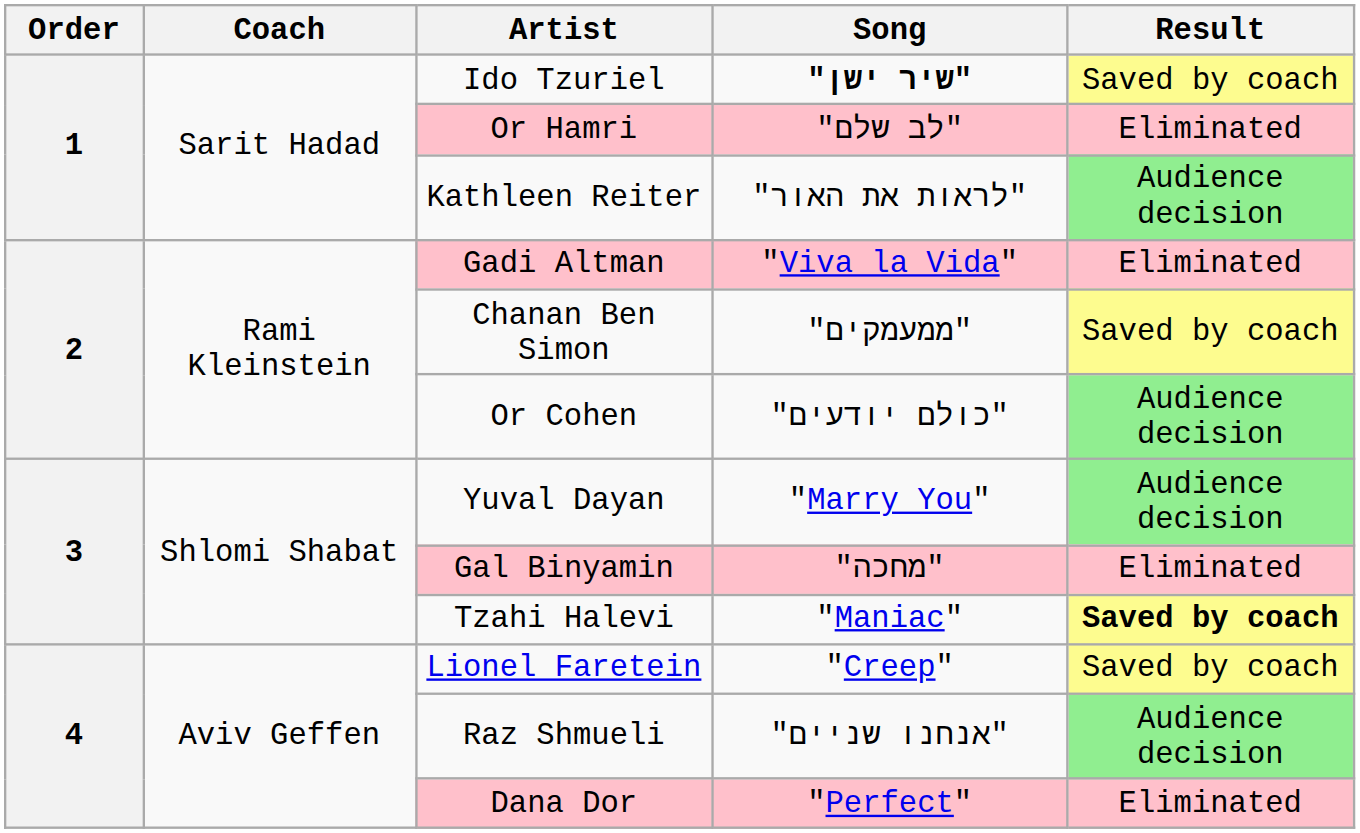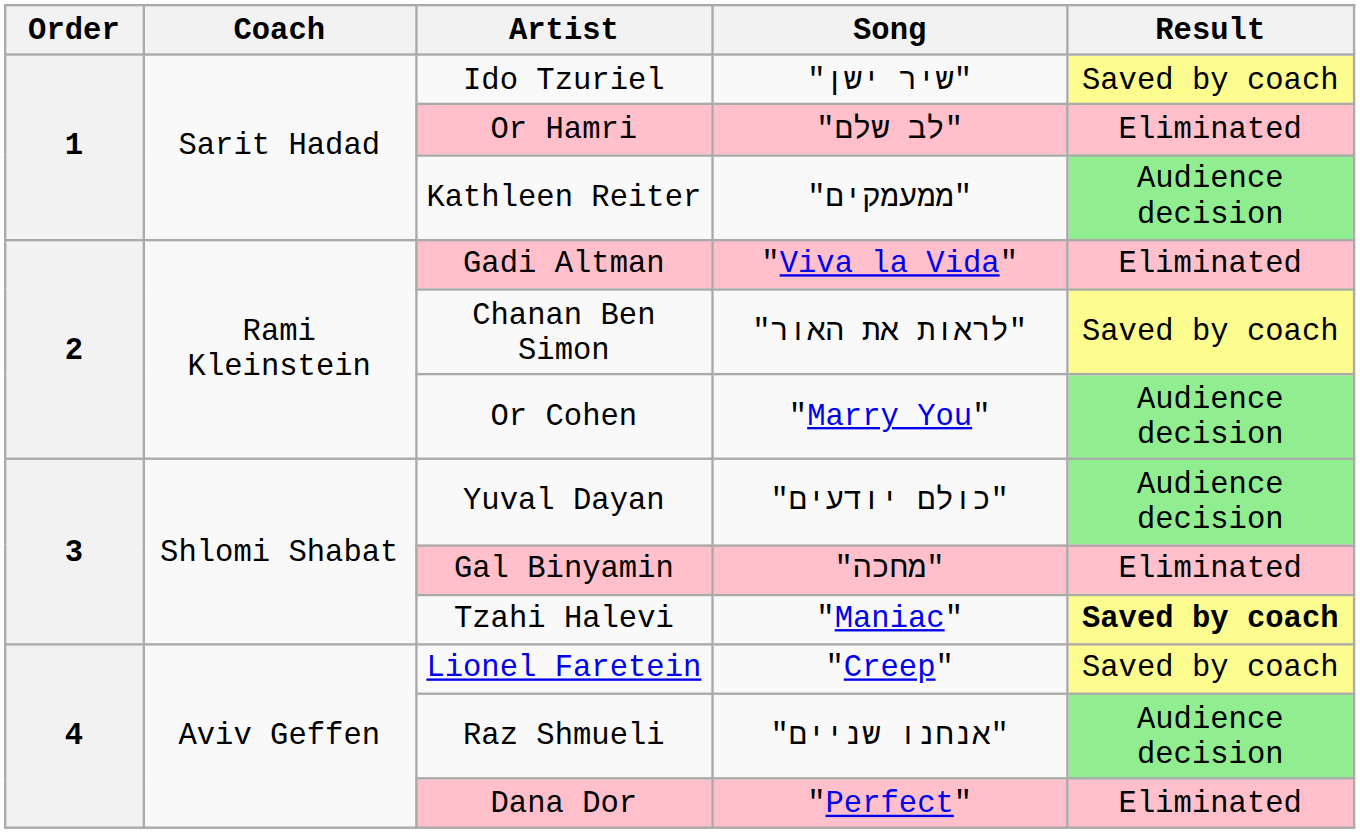Ido Tzuriel | Song: bold -> normal
Kathleen Reiter | Song: "לראות את האור" -> "ממעמקים"
Chanan Ben Simon | Song: "ממעמקים" -> "לראות את האור"
Or Cohen | Song: "כולם יודעים" -> "Marry You"
Yuval Dayan | Song: "Marry You" -> "כולם יודעים"
